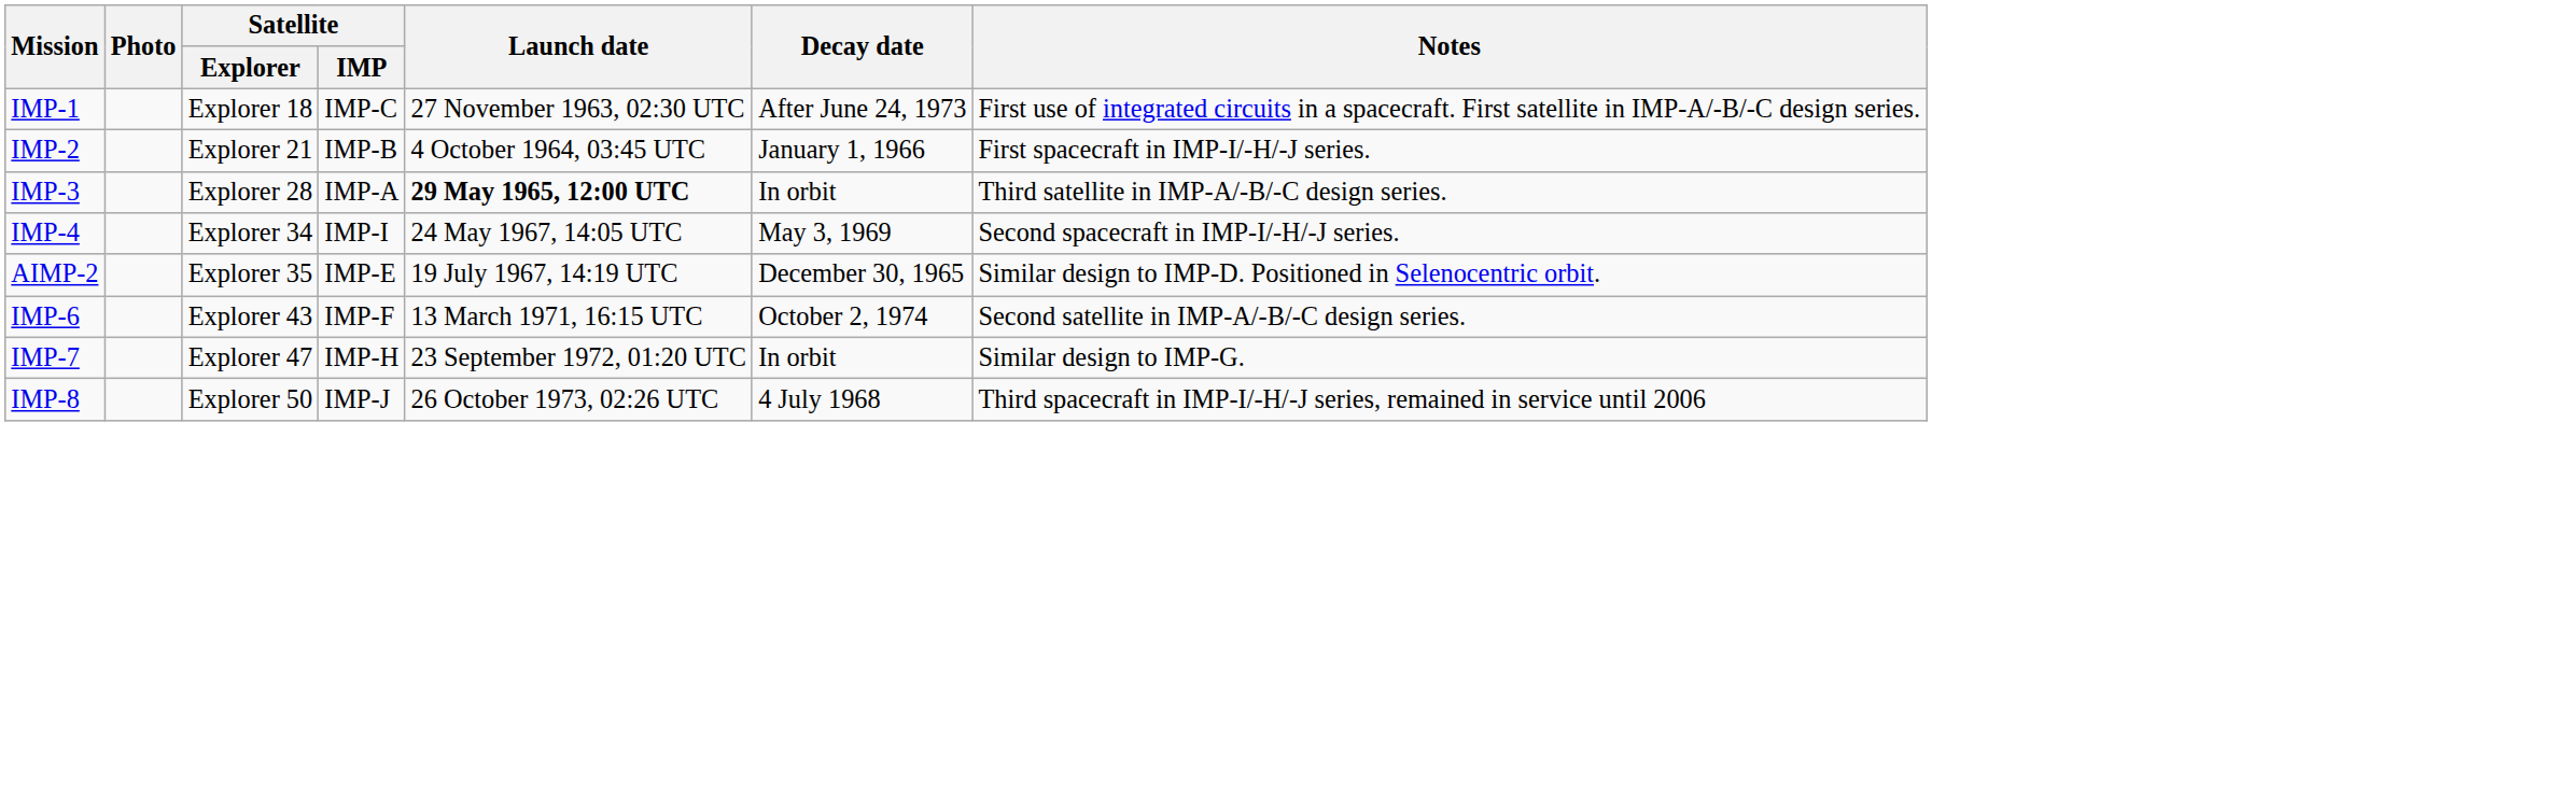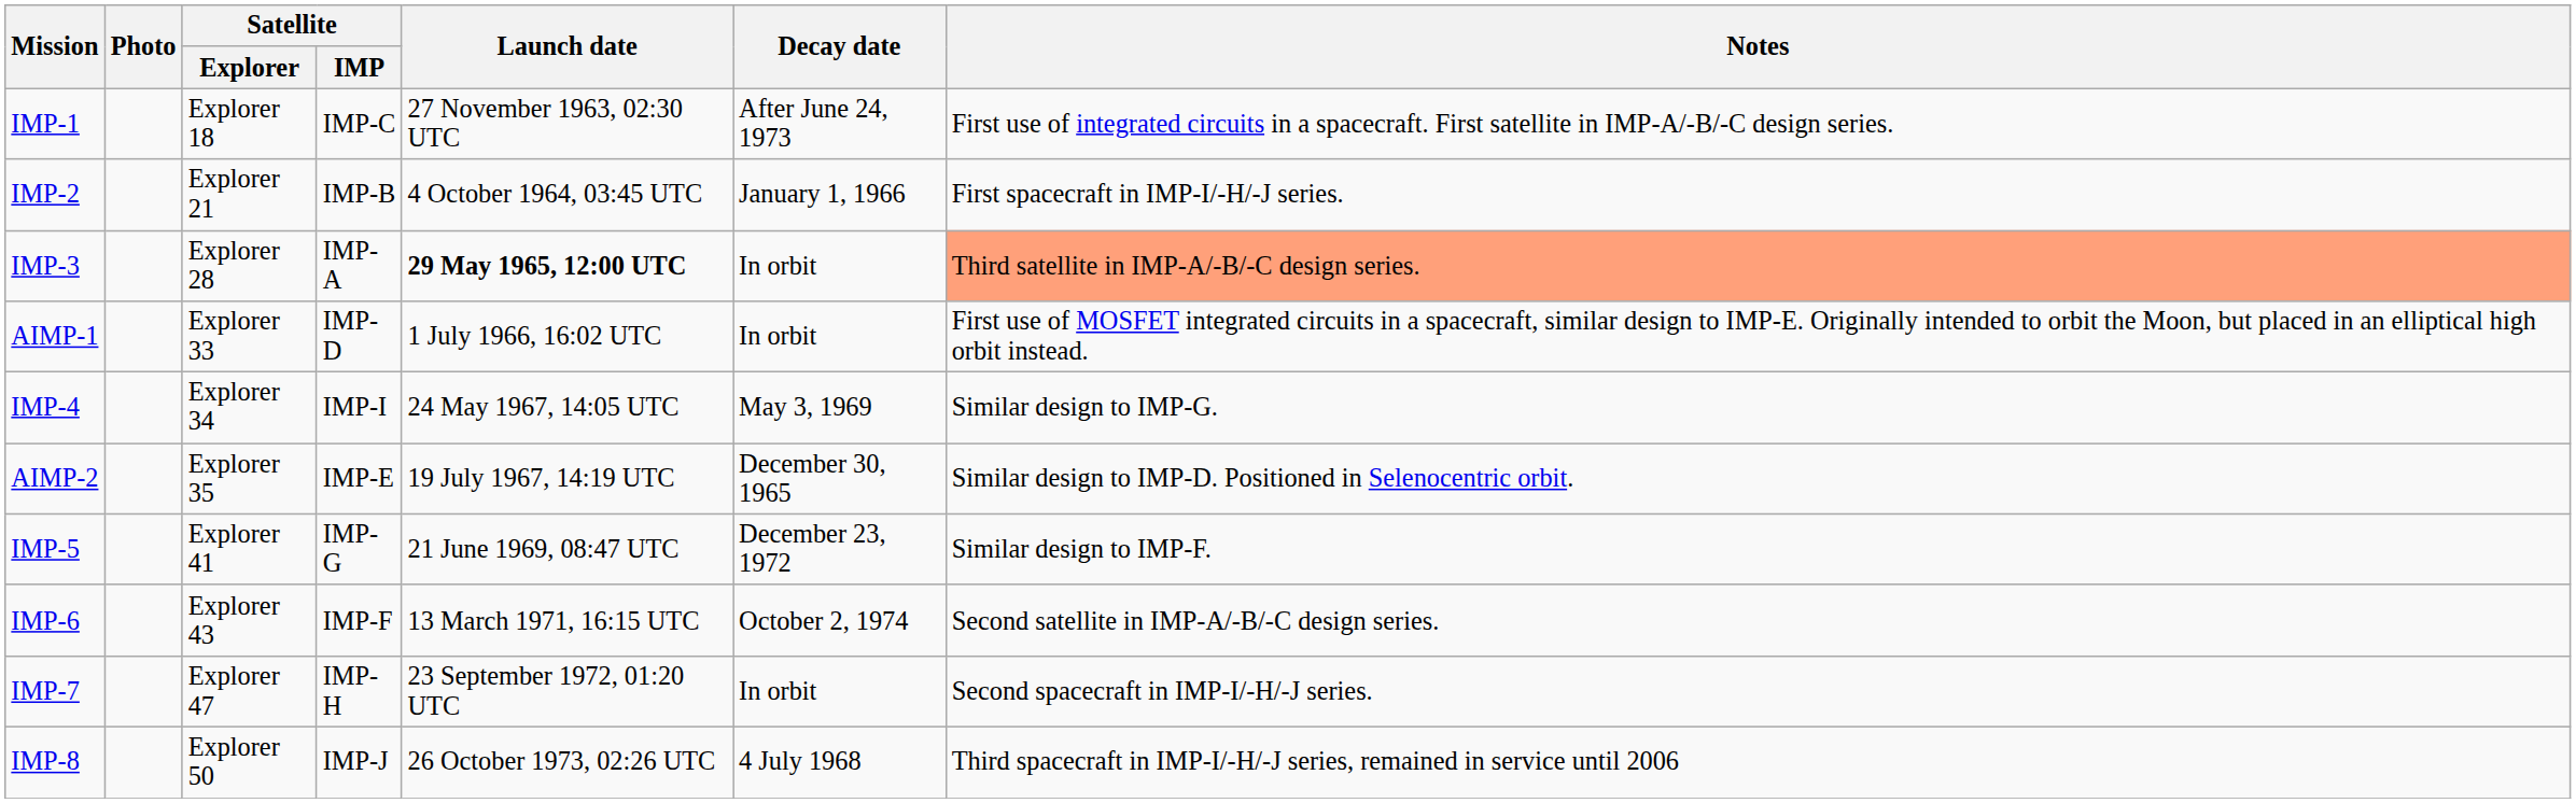IMP-3 | Notes: no background -> lightsalmon background
+ row: AIMP-1 | Explorer 33 | IMP-D | 1 July 1966, 16:02 UTC | In orbit | First use of MOSFET integrated circuits in a spacecraft, similar design to IMP-E. Originally intended to orbit the Moon, but placed in an elliptical high orbit instead.
IMP-4 | Notes: Second spacecraft in IMP-I/-H/-J series. -> Similar design to IMP-G.
+ row: IMP-5 | Explorer 41 | IMP-G | 21 June 1969, 08:47 UTC | December 23, 1972 | Similar design to IMP-F.
IMP-7 | Notes: Similar design to IMP-G. -> Second spacecraft in IMP-I/-H/-J series.
